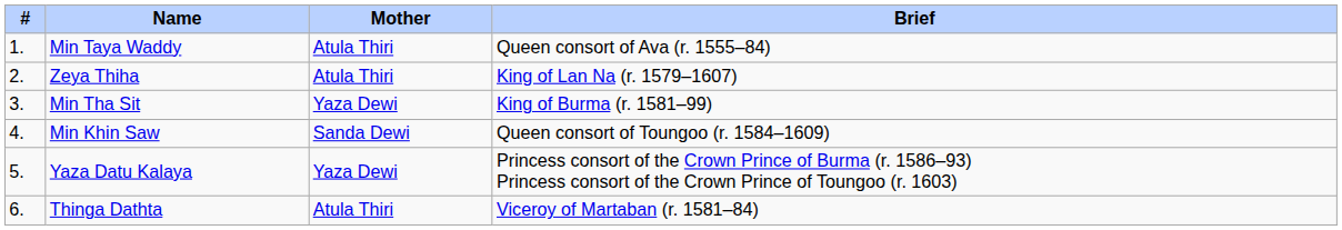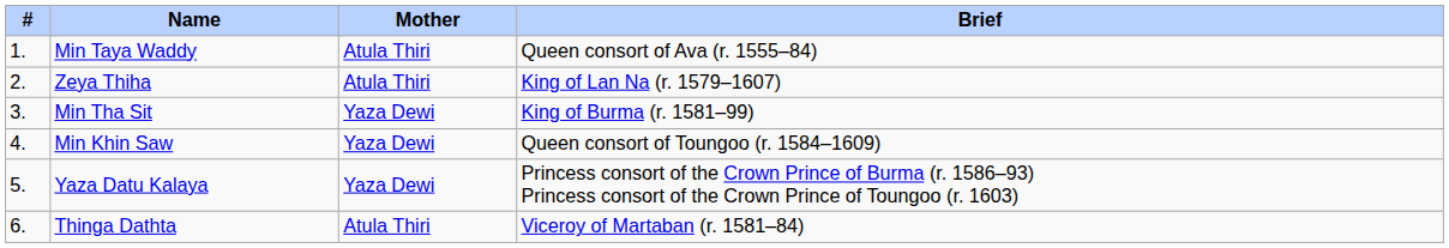Min Khin Saw | Mother: Sanda Dewi -> Yaza Dewi
